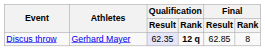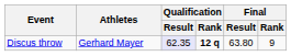Discus throw | Final / Result: 62.85 -> 63.80
Discus throw | Final / Rank: 8 -> 9
